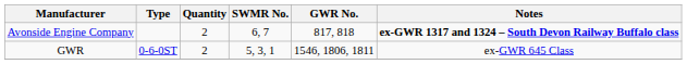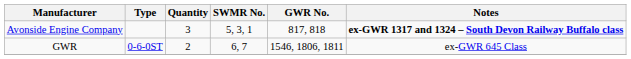Avonside Engine Company | Quantity: 2 -> 3
Avonside Engine Company | SWMR No.: 6, 7 -> 5, 3, 1
GWR | SWMR No.: 5, 3, 1 -> 6, 7
